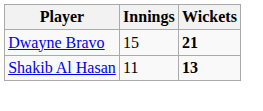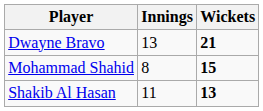Dwayne Bravo | Innings: 15 -> 13
+ row: Mohammad Shahid | 8 | 15
